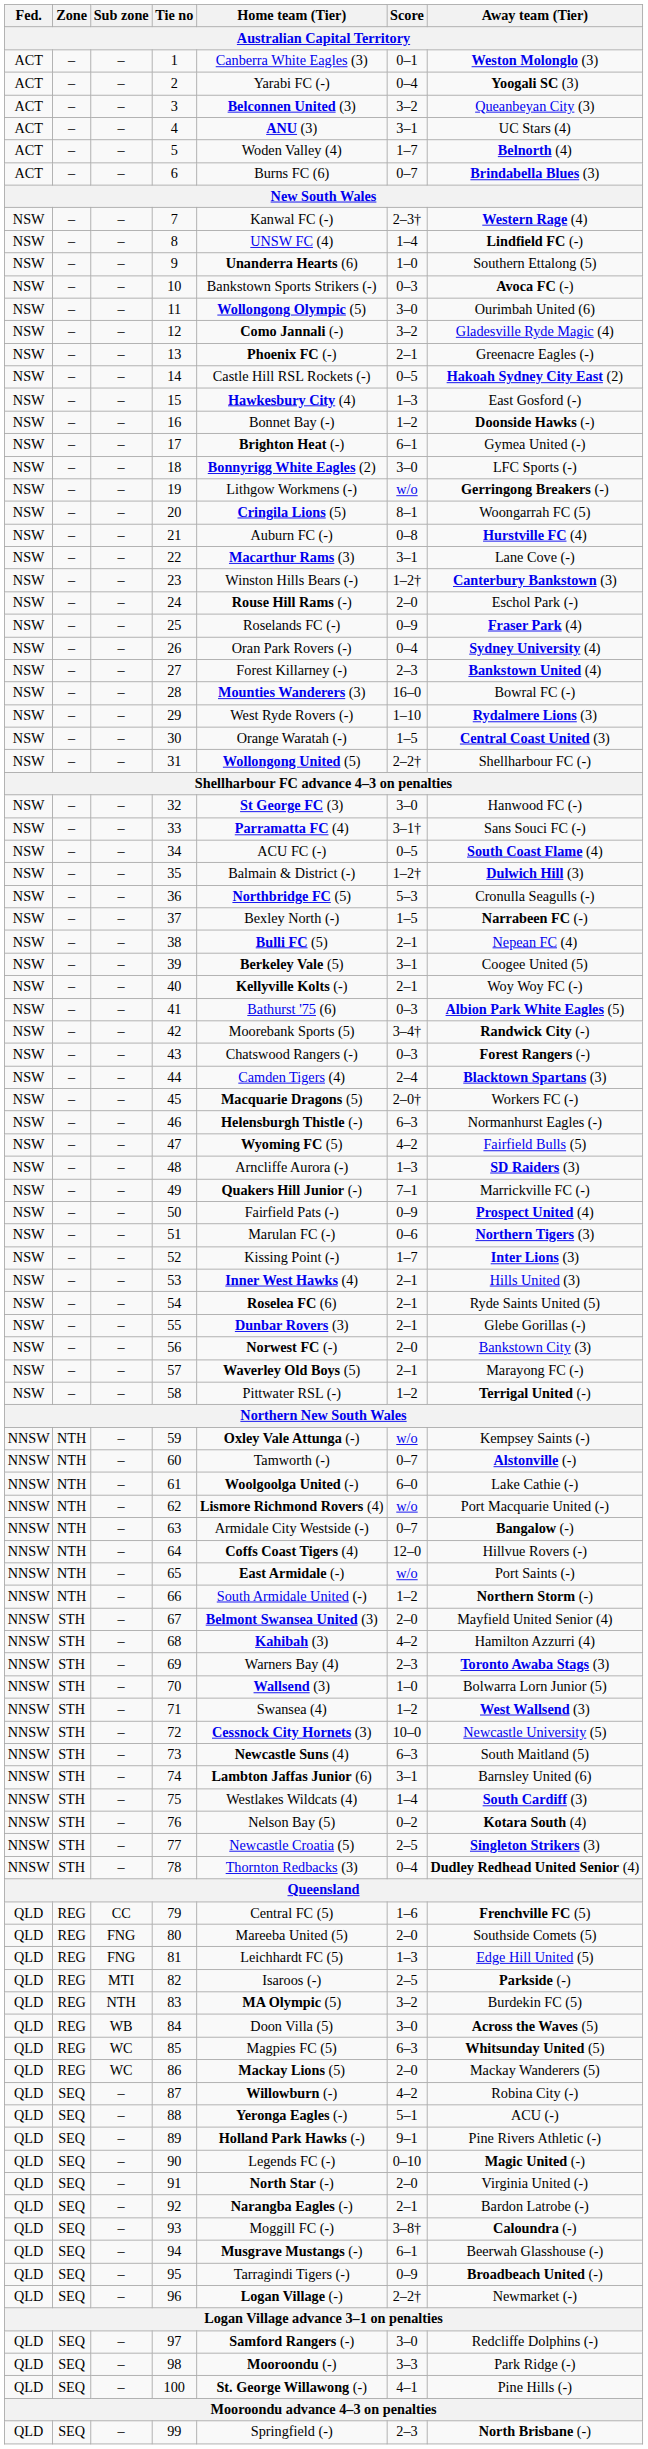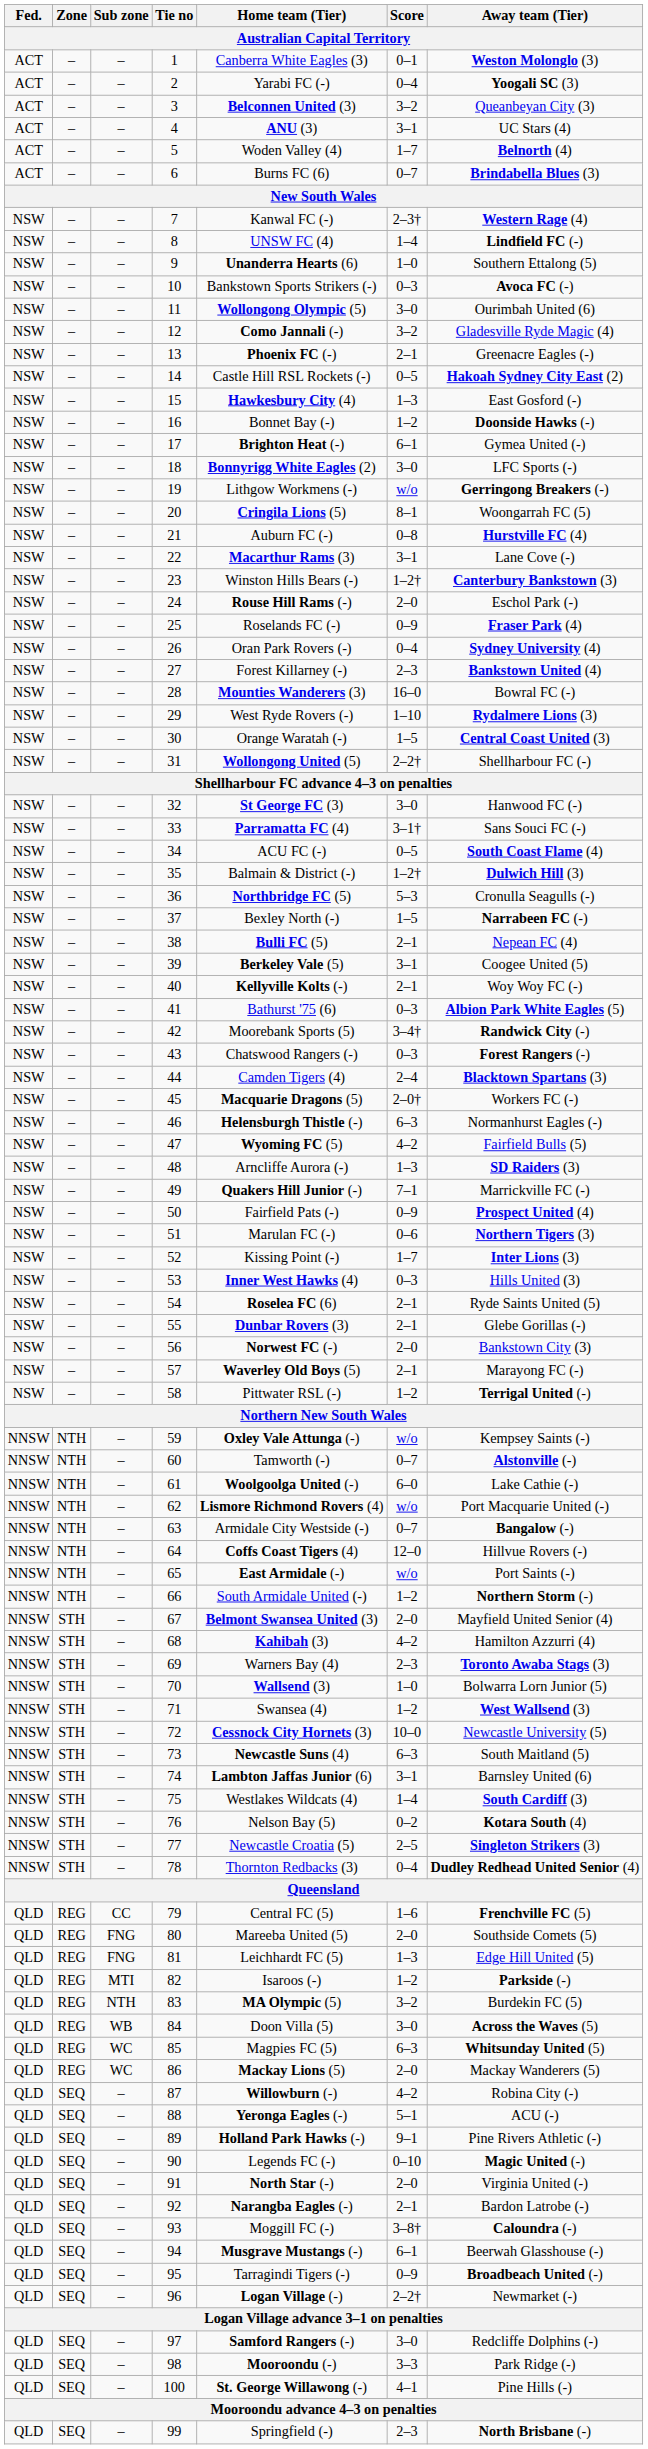53 | Score: 2–1 -> 0–3
82 | Score: 2–5 -> 1–2
